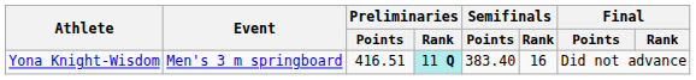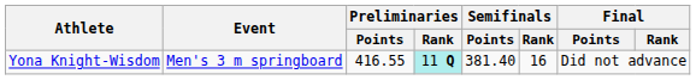Yona Knight-Wisdom | Preliminaries / Points: 416.51 -> 416.55
Yona Knight-Wisdom | Semifinals / Points: 383.40 -> 381.40
